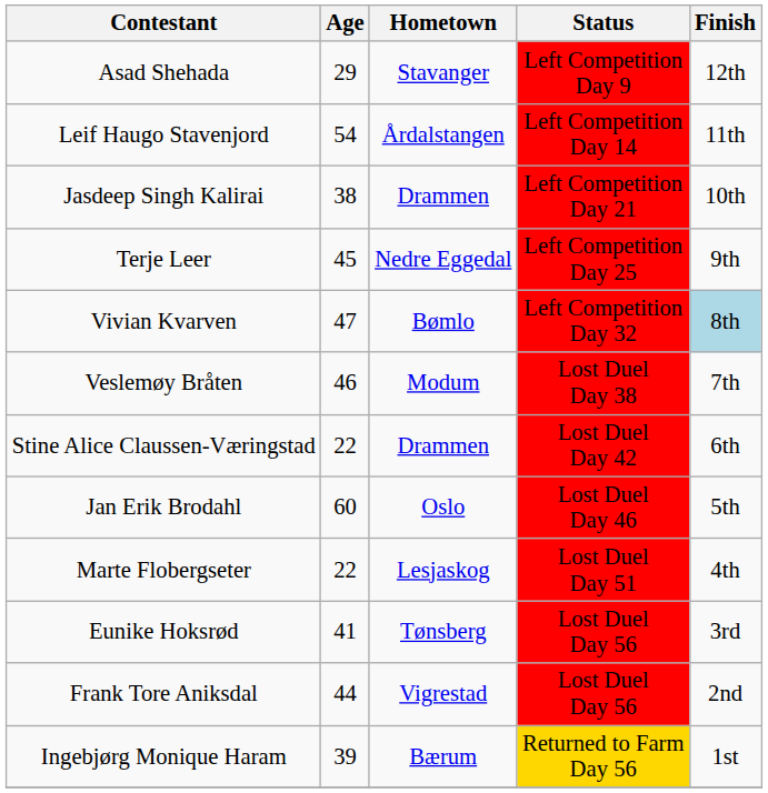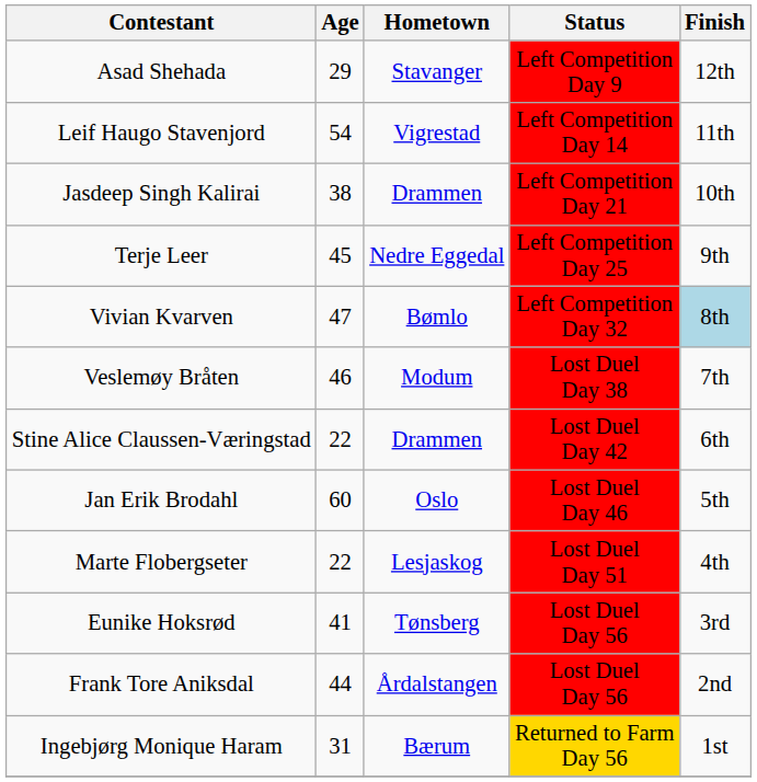Leif Haugo Stavenjord | Hometown: Årdalstangen -> Vigrestad
Frank Tore Aniksdal | Hometown: Vigrestad -> Årdalstangen
Ingebjørg Monique Haram | Age: 39 -> 31
